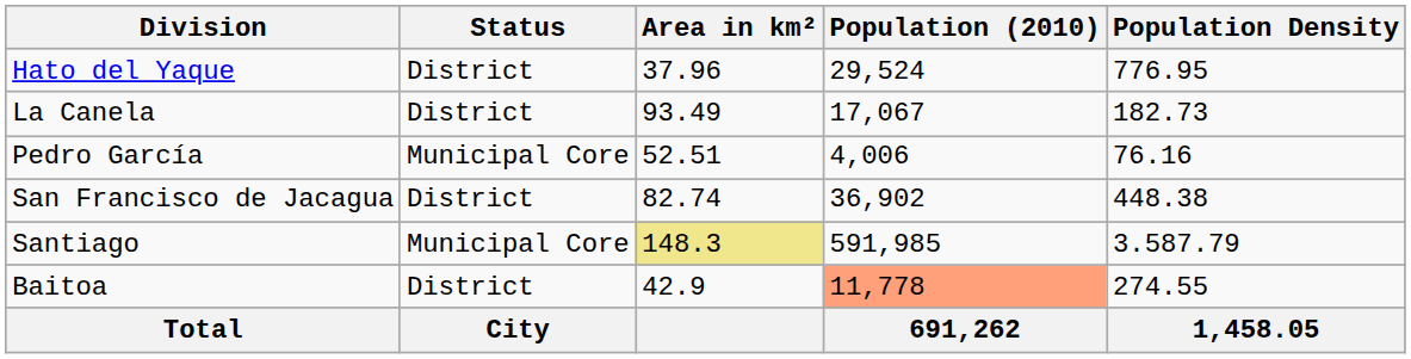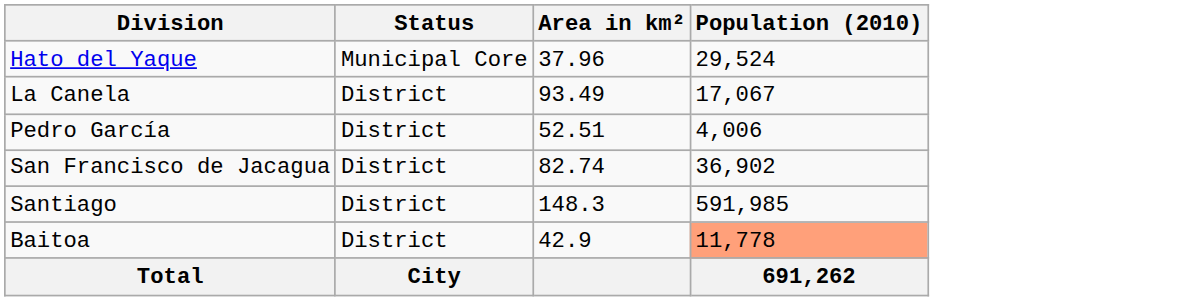- column: Population Density | 776.95 | 182.73 | 76.16 | 448.38 | 3.587.79 | 274.55 | 1,458.05
Hato del Yaque | Status: District -> Municipal Core
Pedro García | Status: Municipal Core -> District
Santiago | Status: Municipal Core -> District
Santiago | Area in km²: khaki background -> no background
